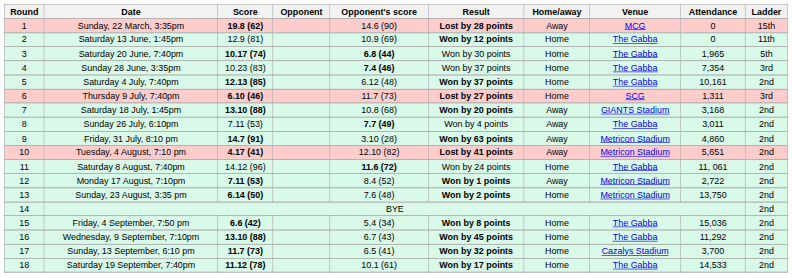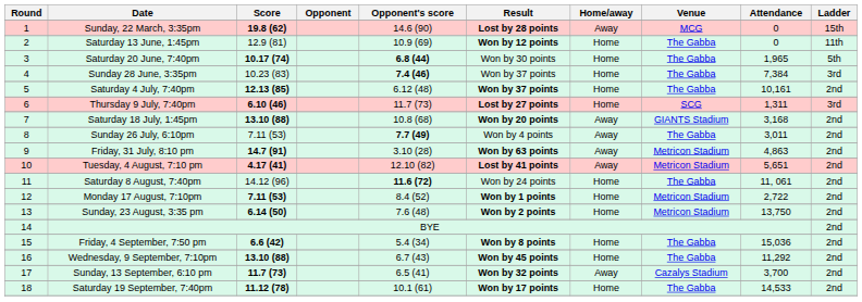Sunday 28 June, 3:35pm | Attendance: 7,354 -> 7,384
Friday, 31 July, 8:10 pm | Attendance: 4,860 -> 4,863
Monday 17 August, 7:10pm | Home/away: Away -> Home
Sunday, 13 September, 6:10 pm | Home/away: Home -> Away
